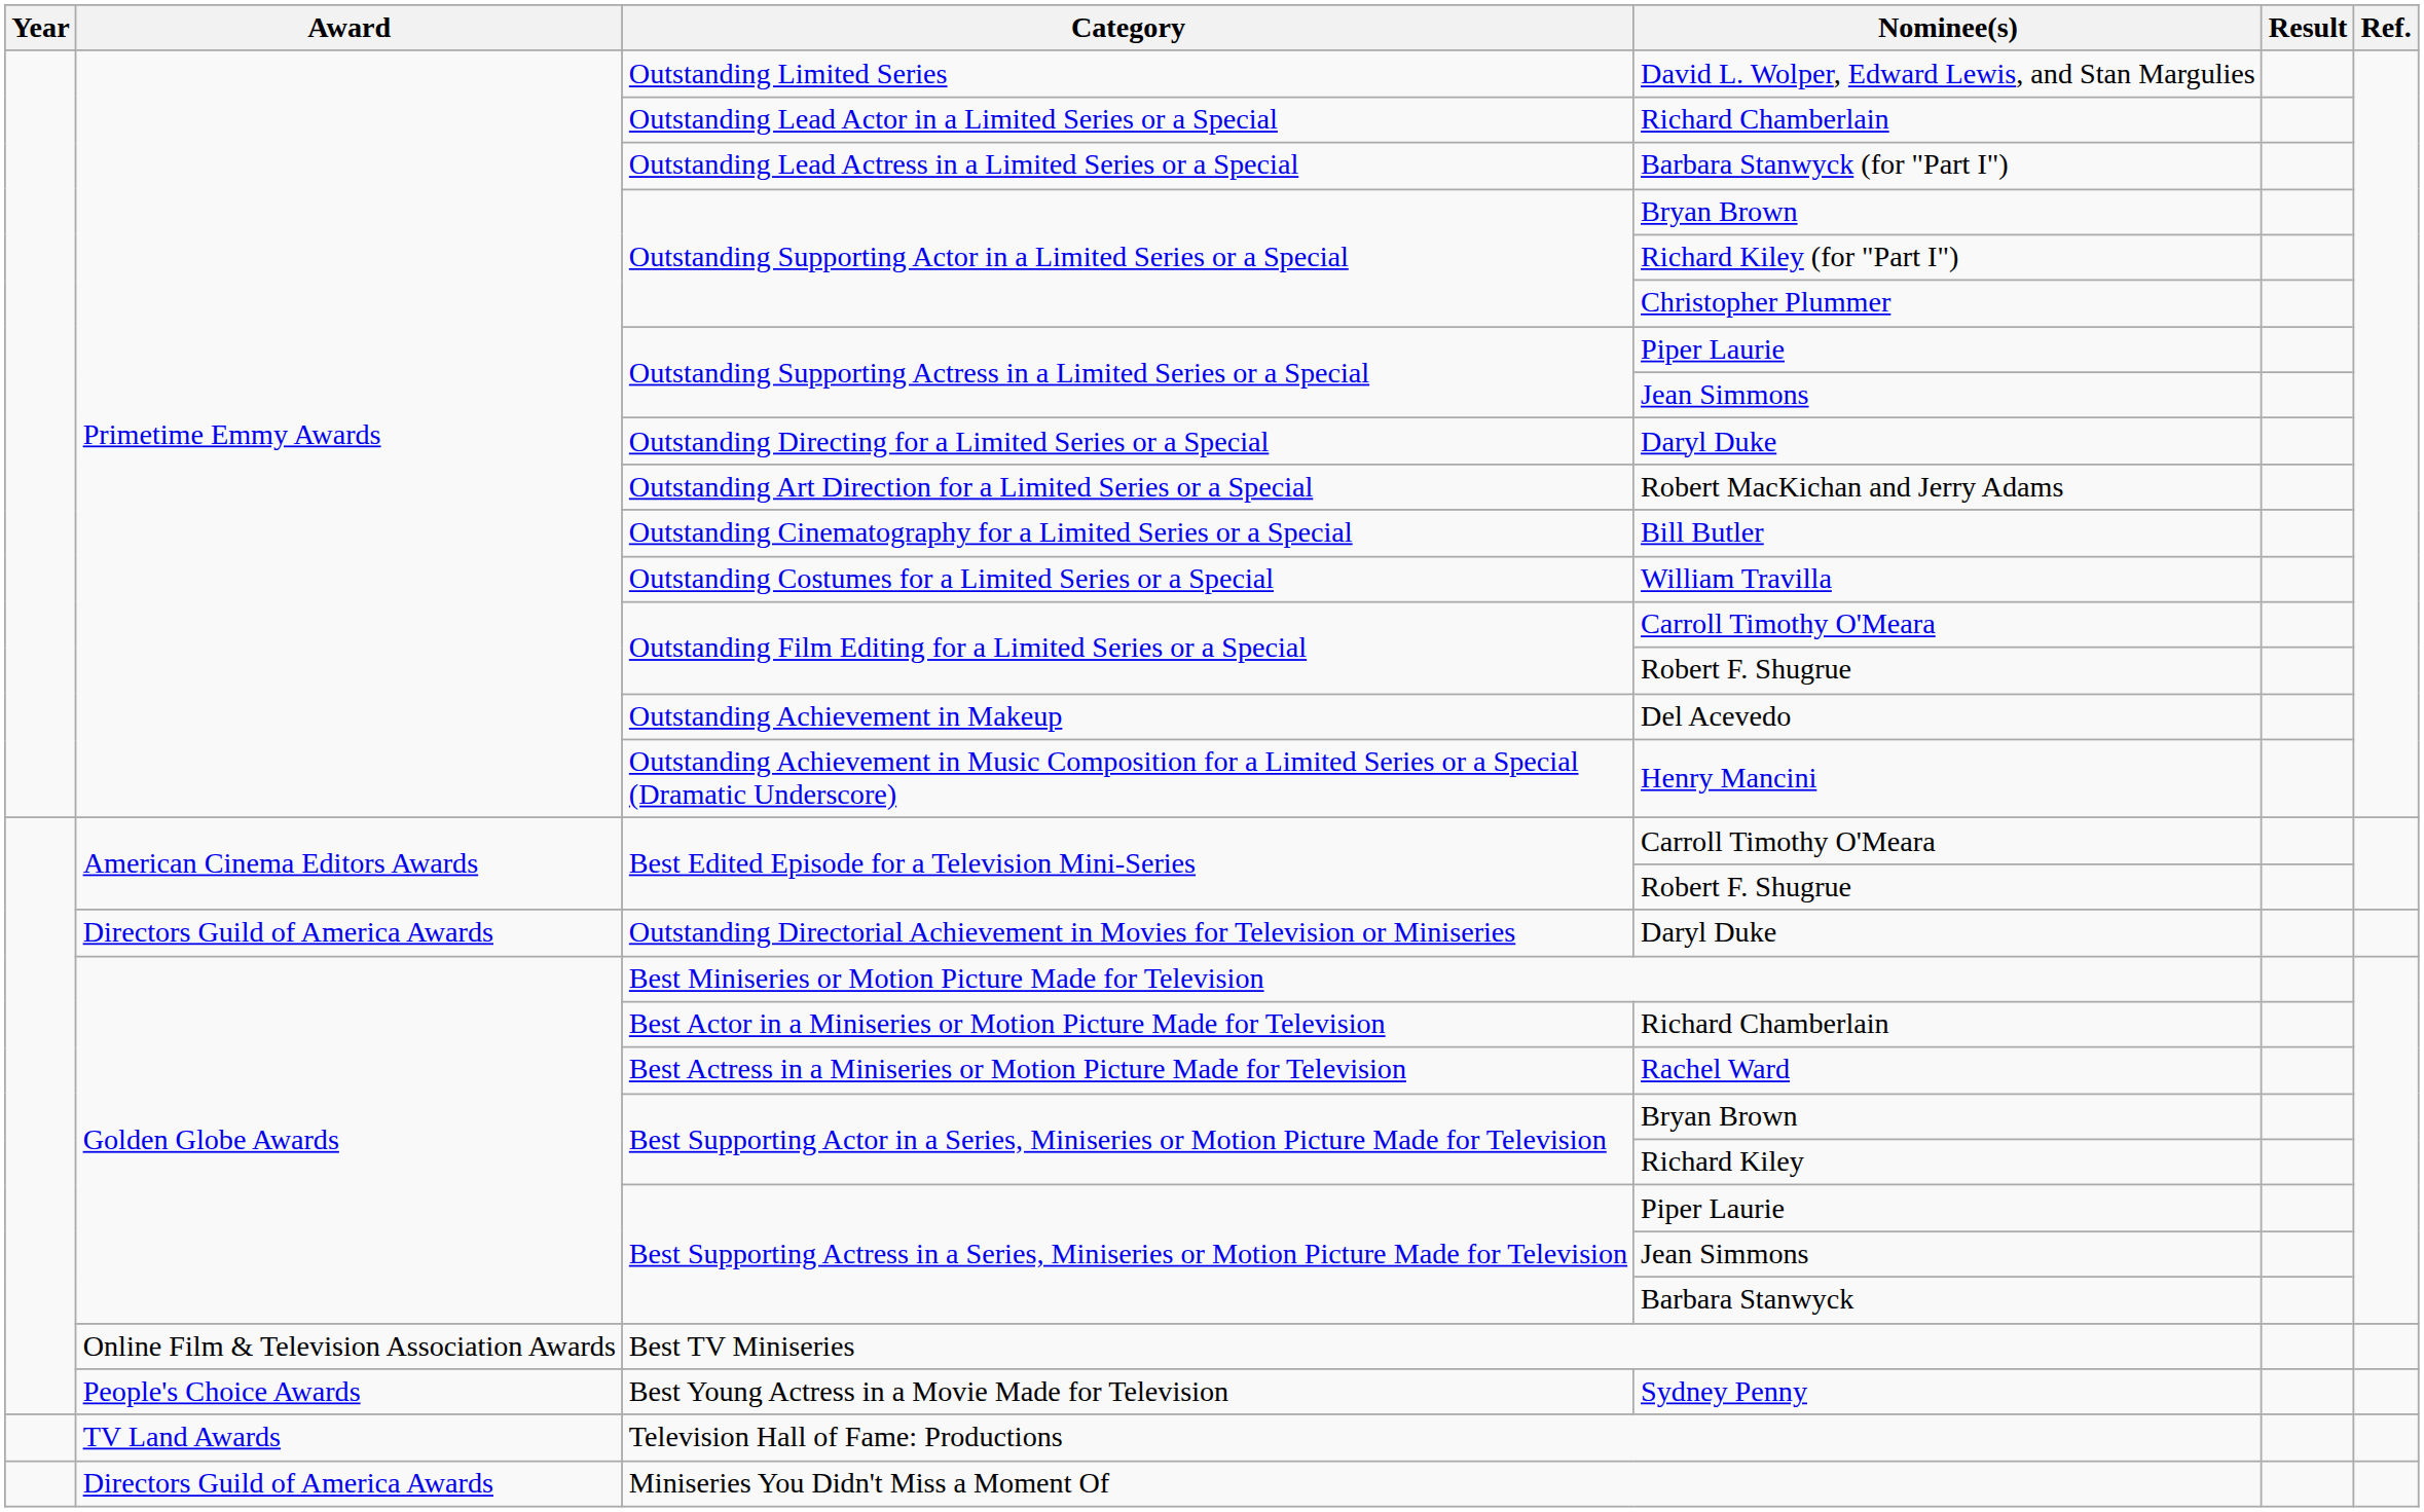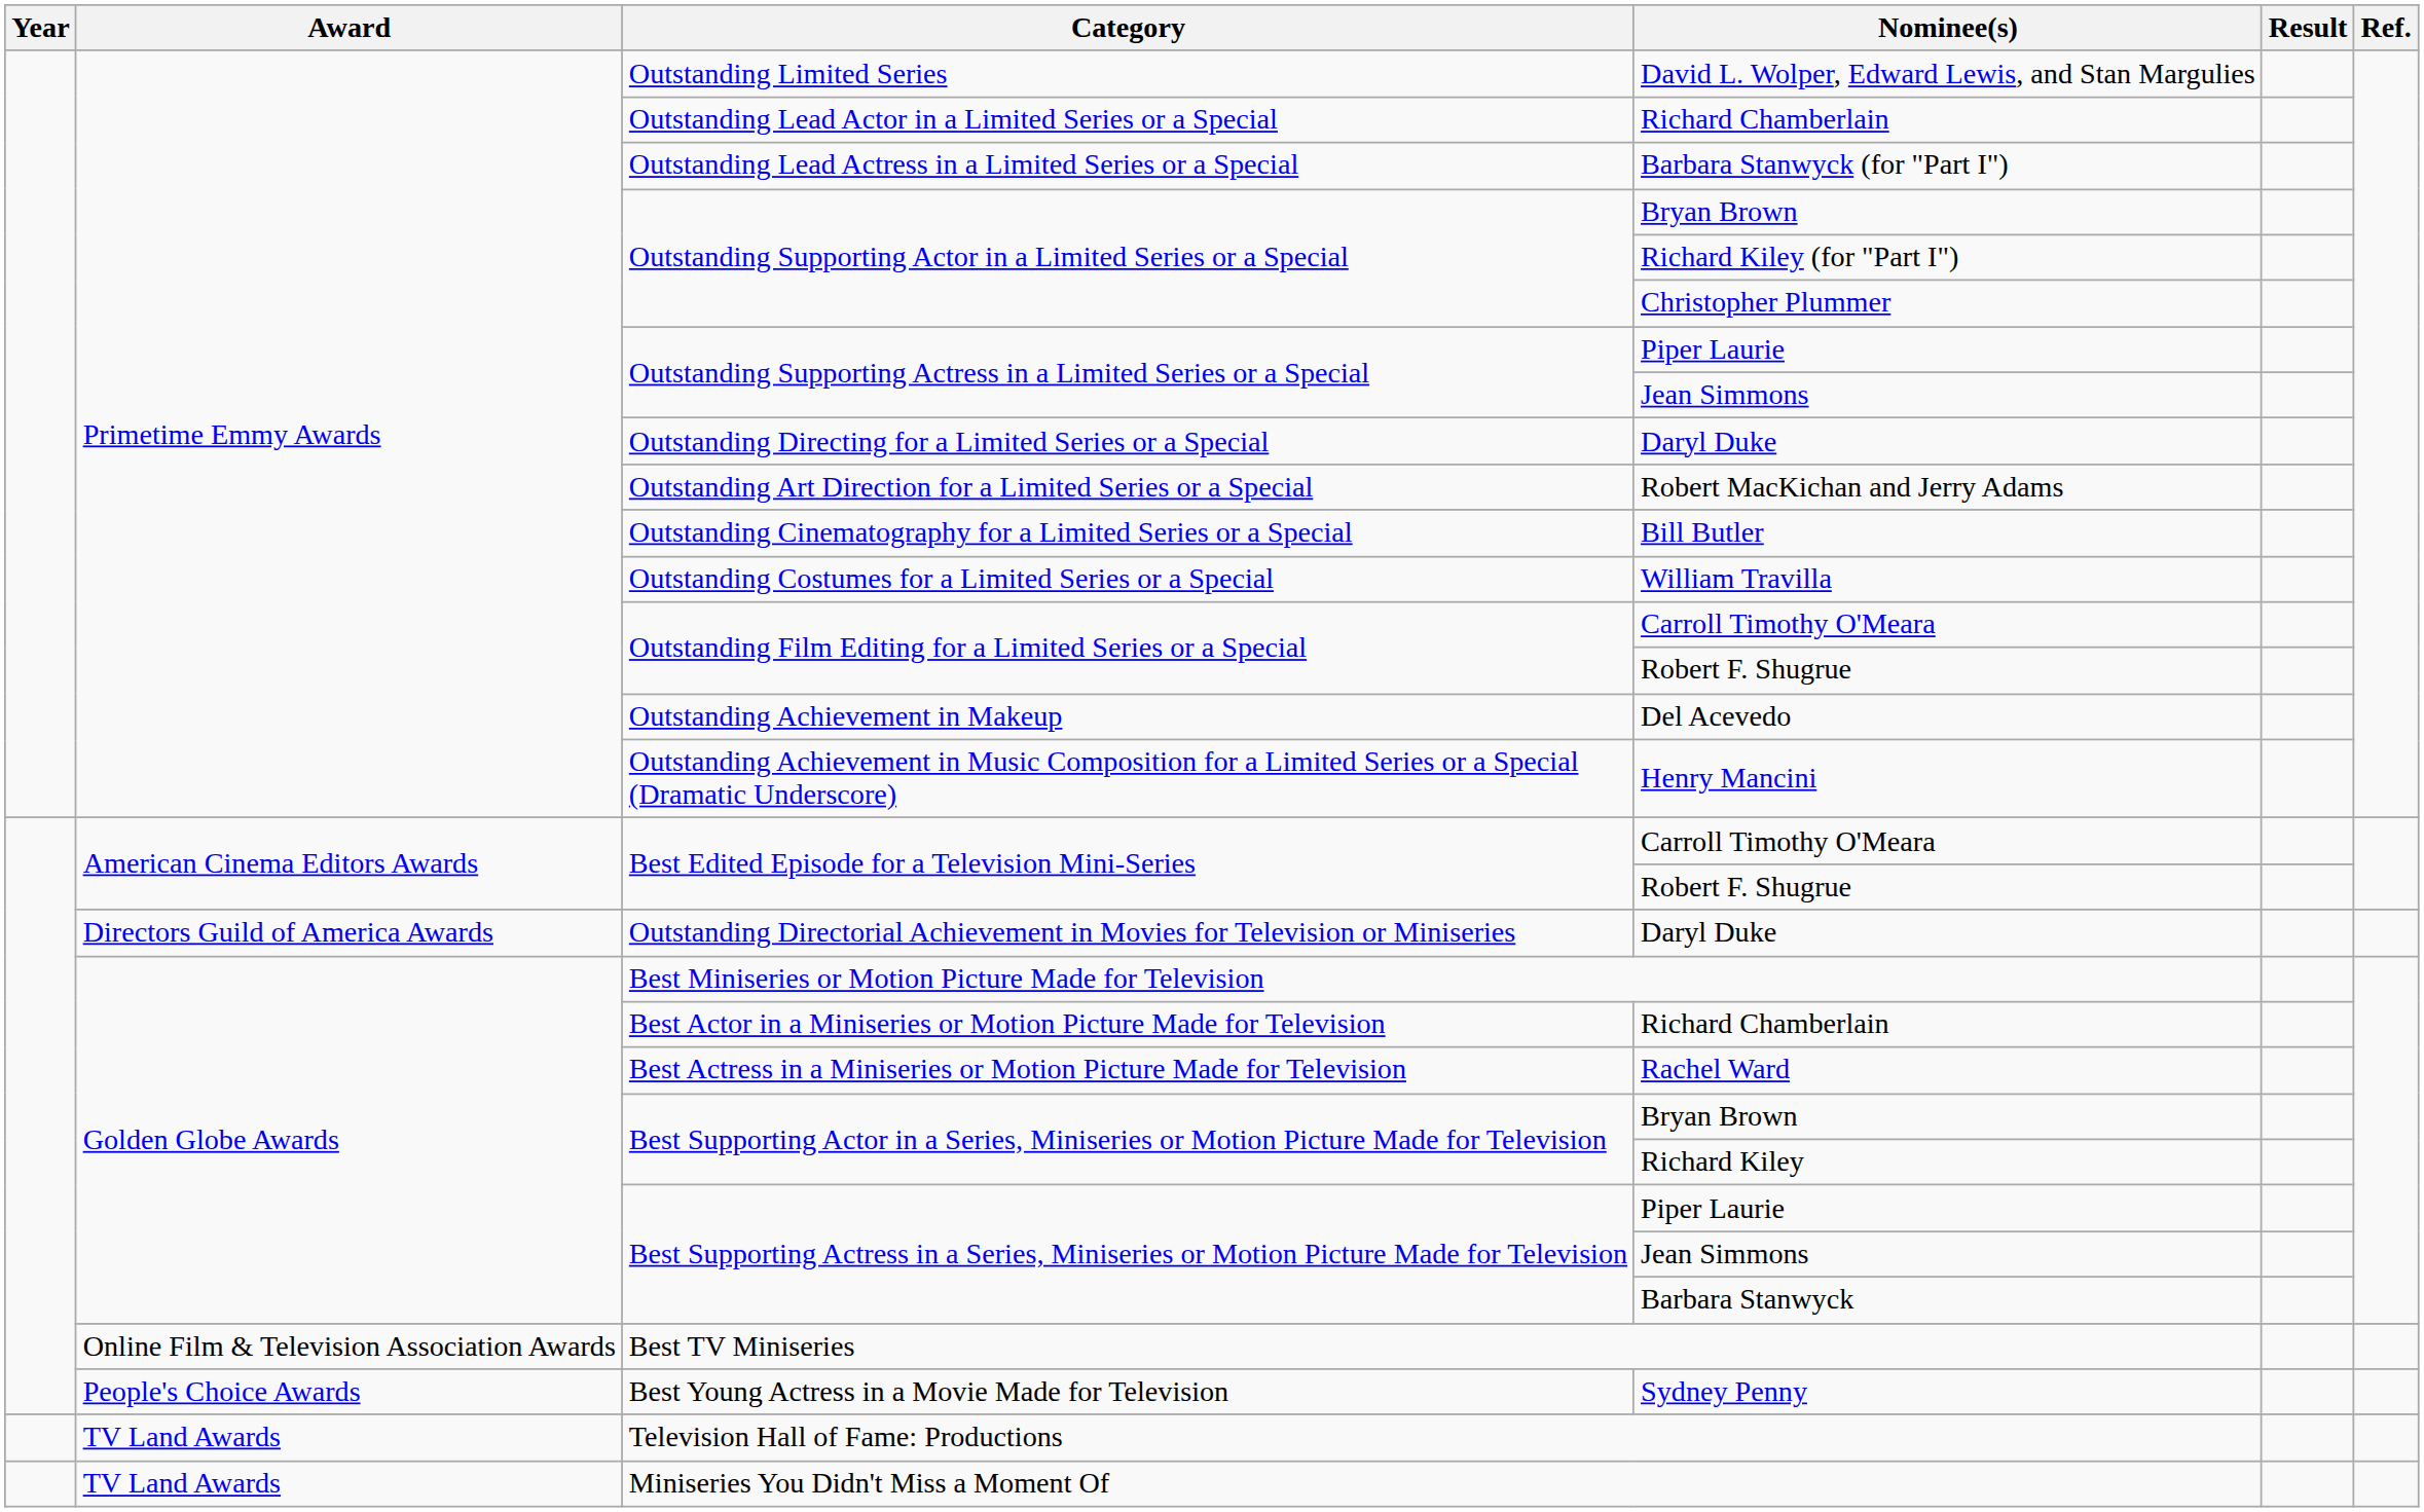Miniseries You Didn't Miss a Moment Of | Award: Directors Guild of America Awards -> TV Land Awards
